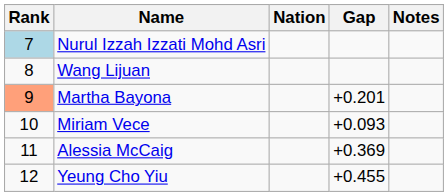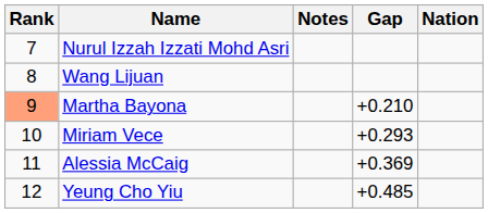columns swapped: Nation <-> Notes
Nurul Izzah Izzati Mohd Asri | Rank: lightblue background -> no background
Martha Bayona | Gap: +0.201 -> +0.210
Miriam Vece | Gap: +0.093 -> +0.293
Yeung Cho Yiu | Gap: +0.455 -> +0.485
